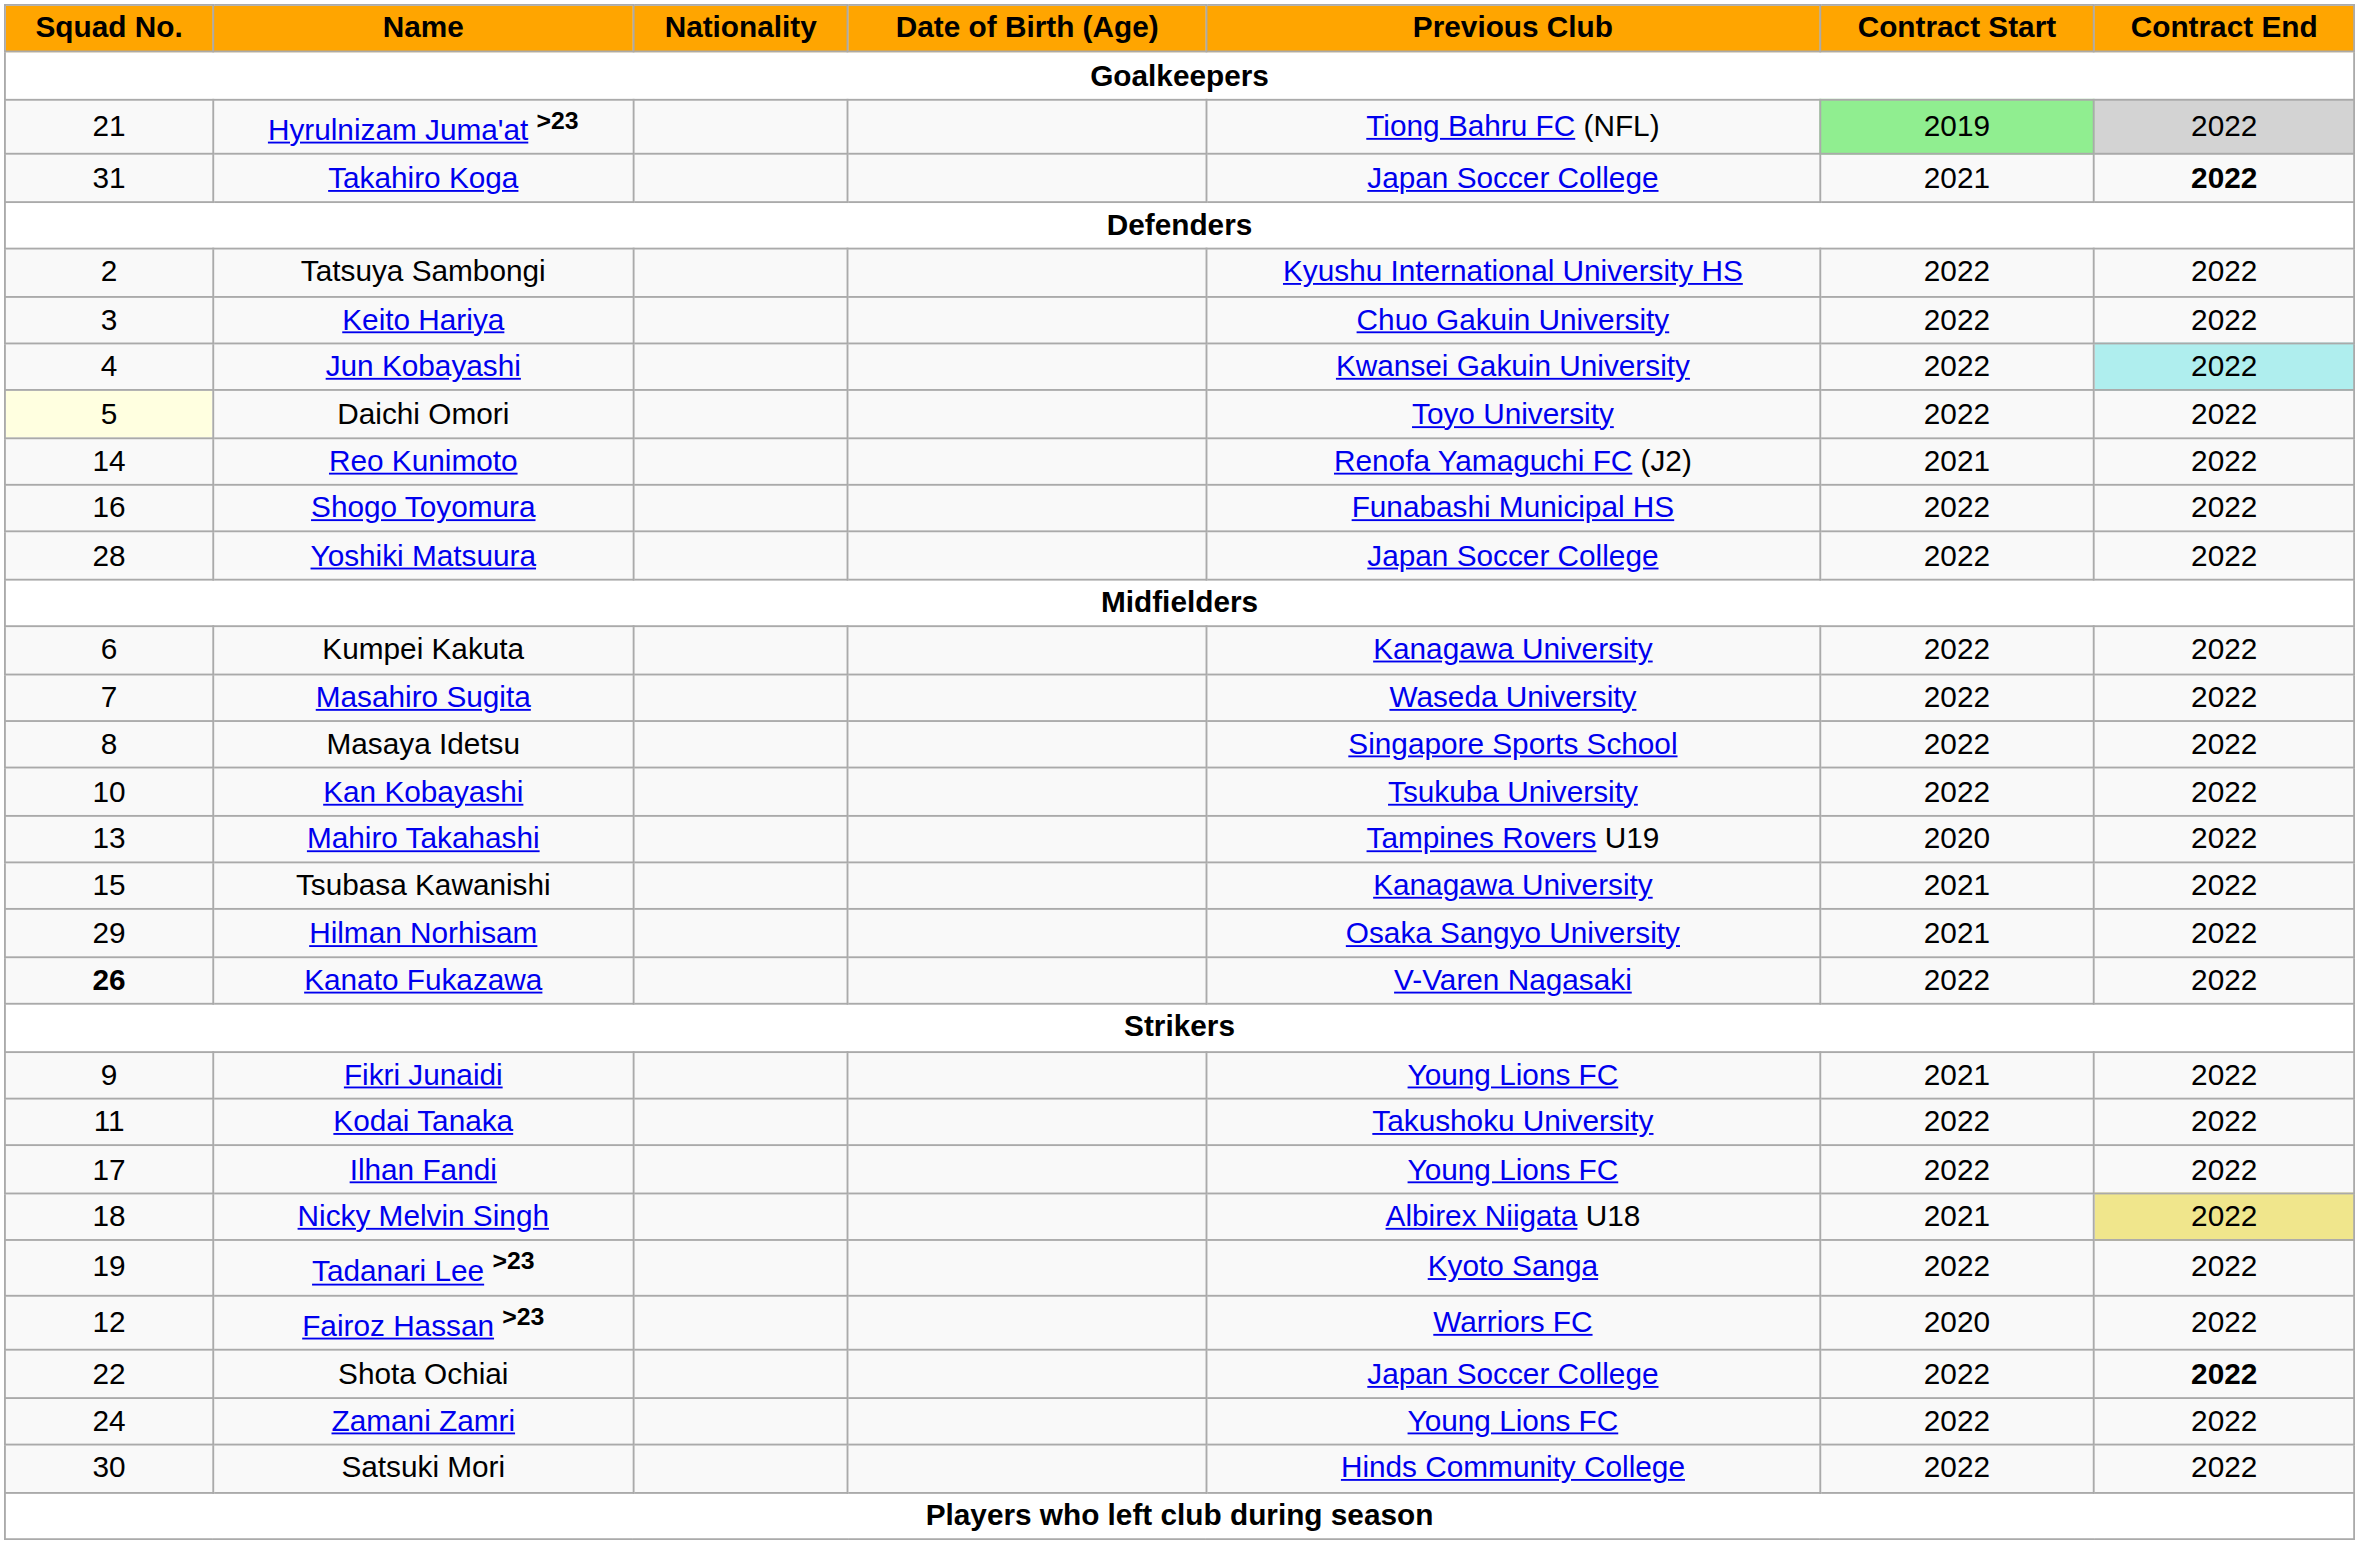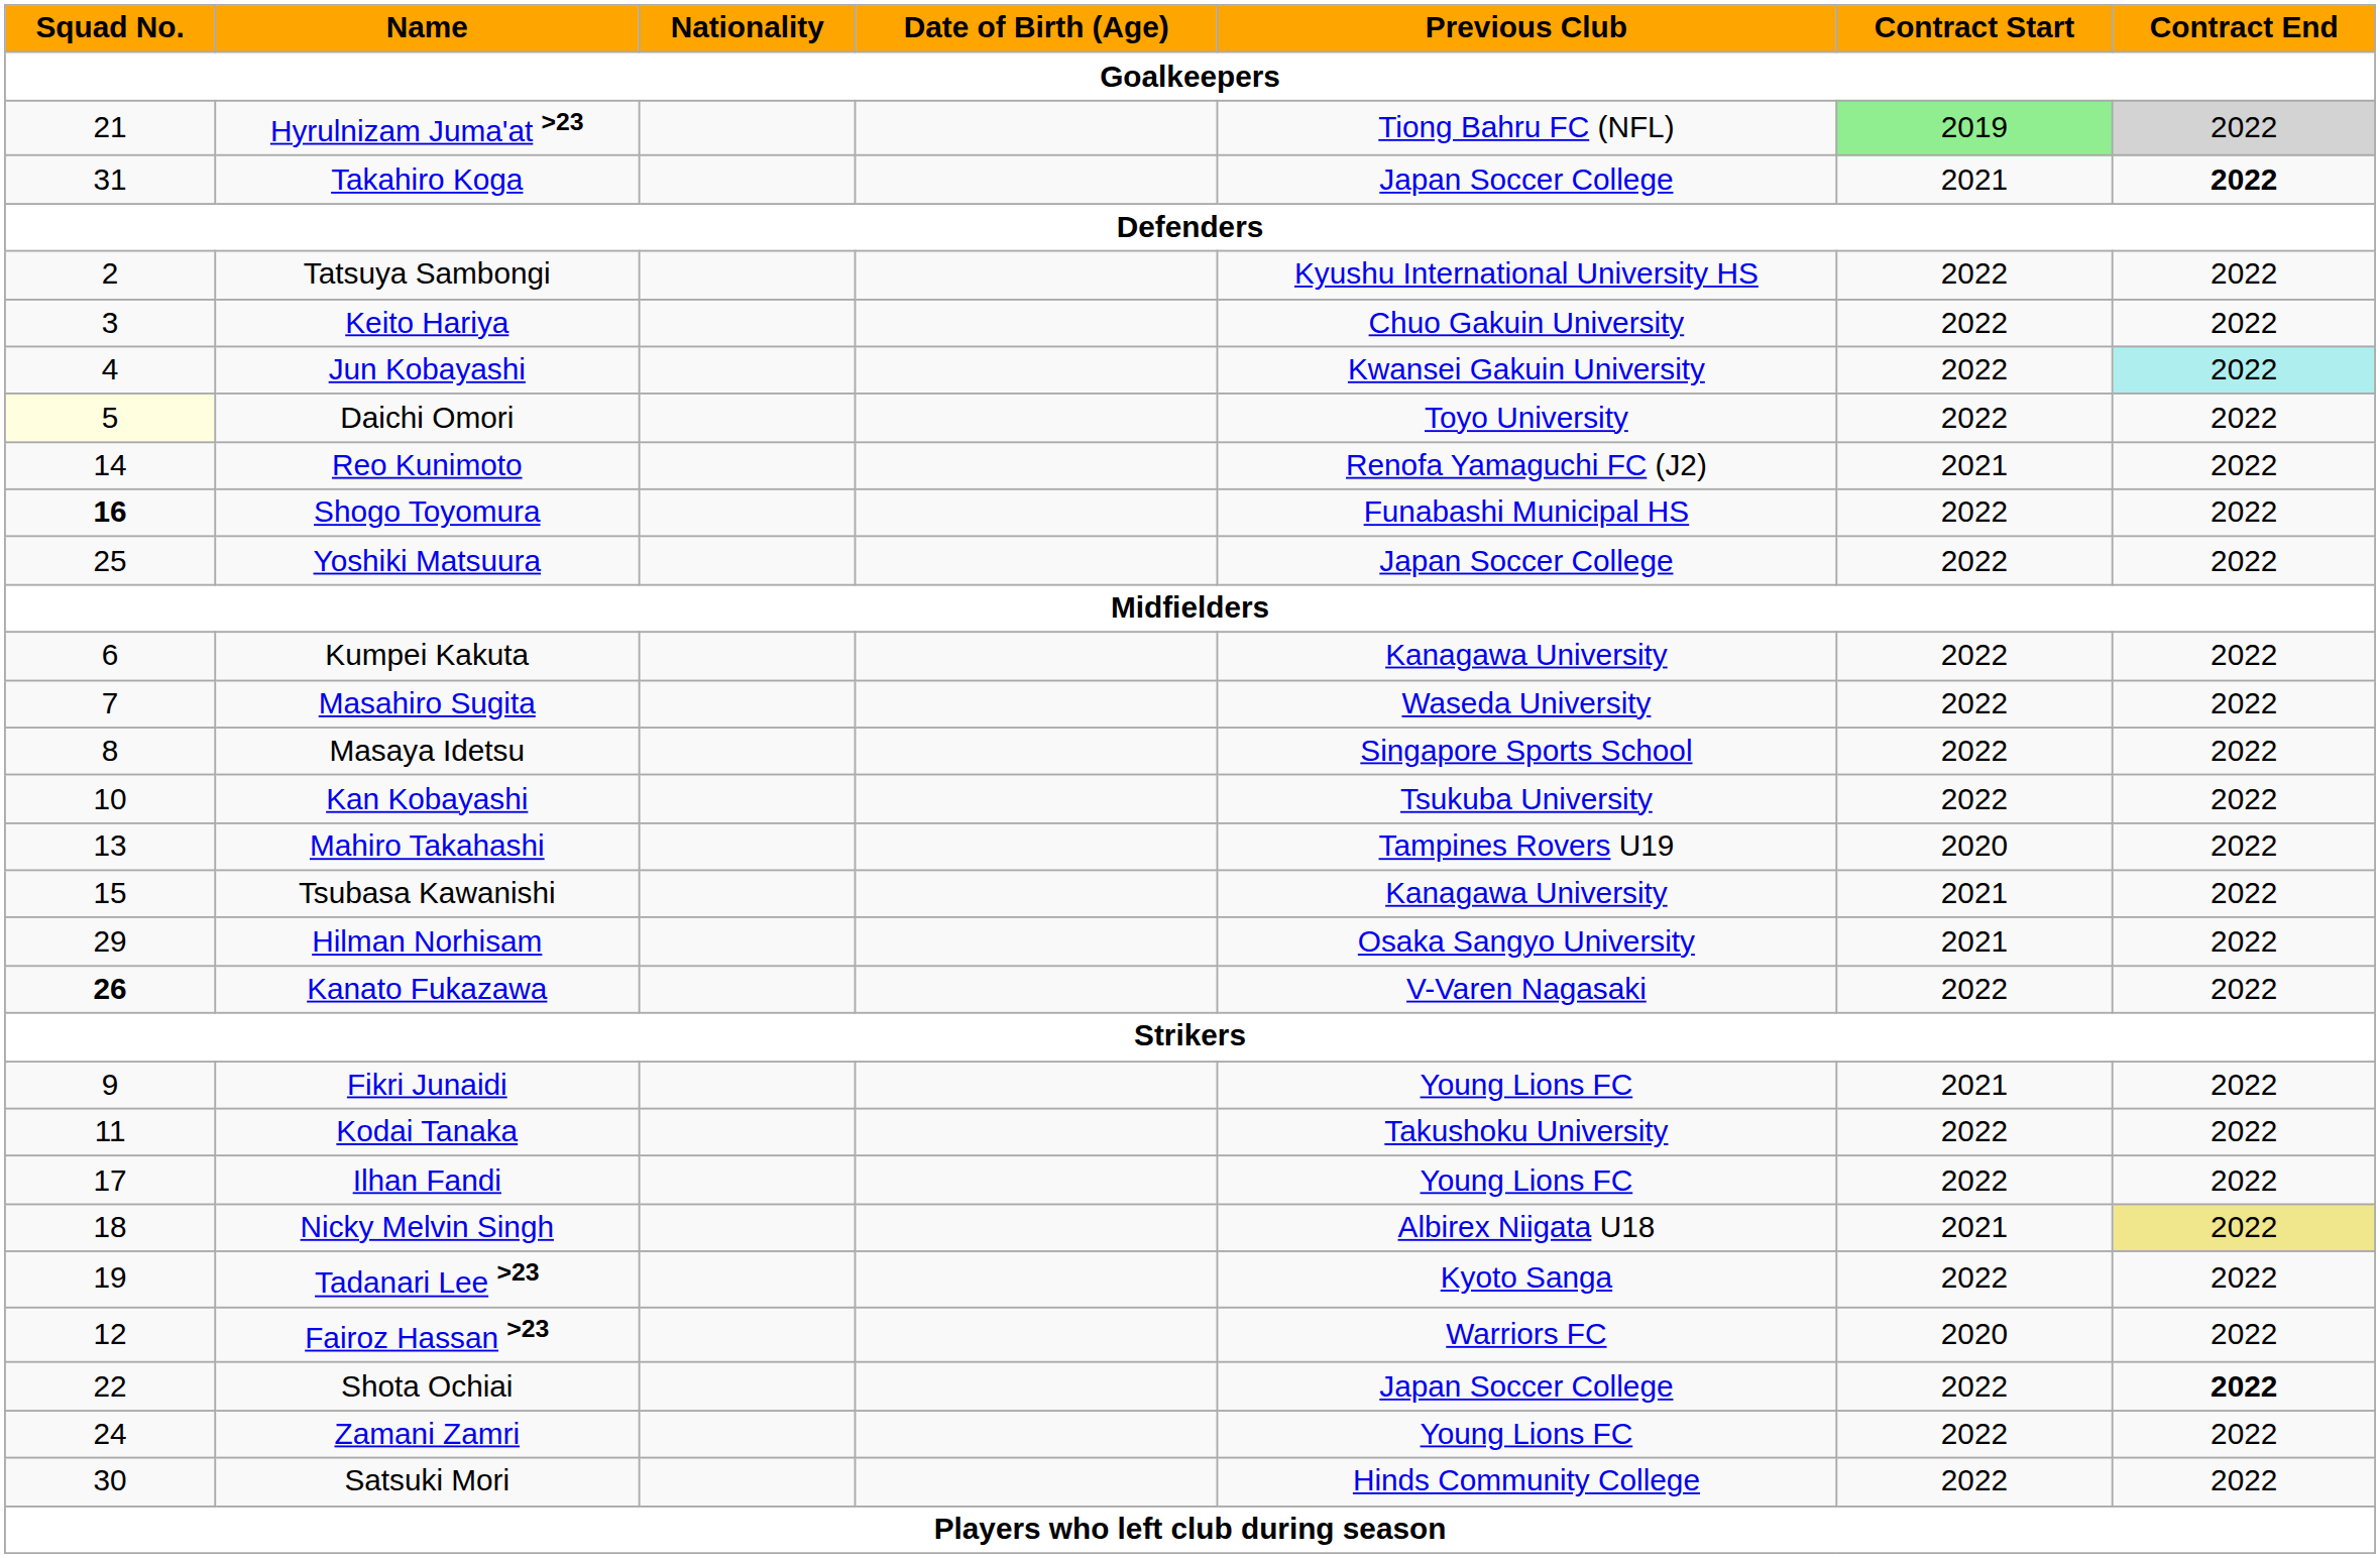Shogo Toyomura | Squad No.: normal -> bold
Yoshiki Matsuura | Squad No.: 28 -> 25
